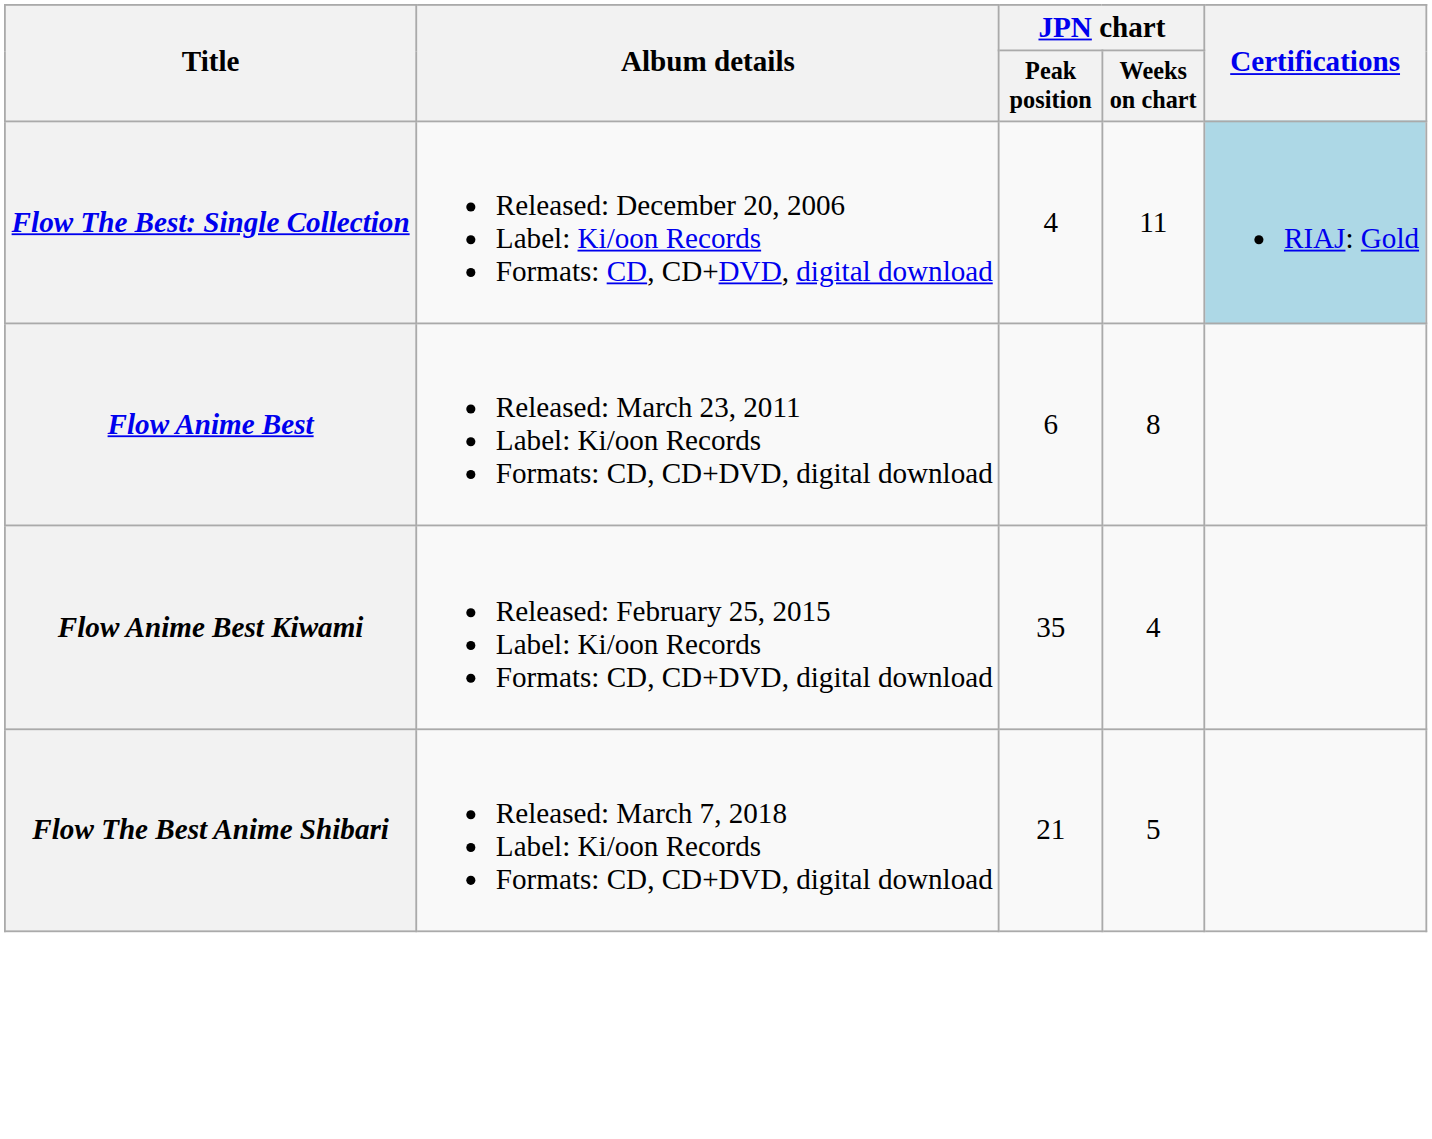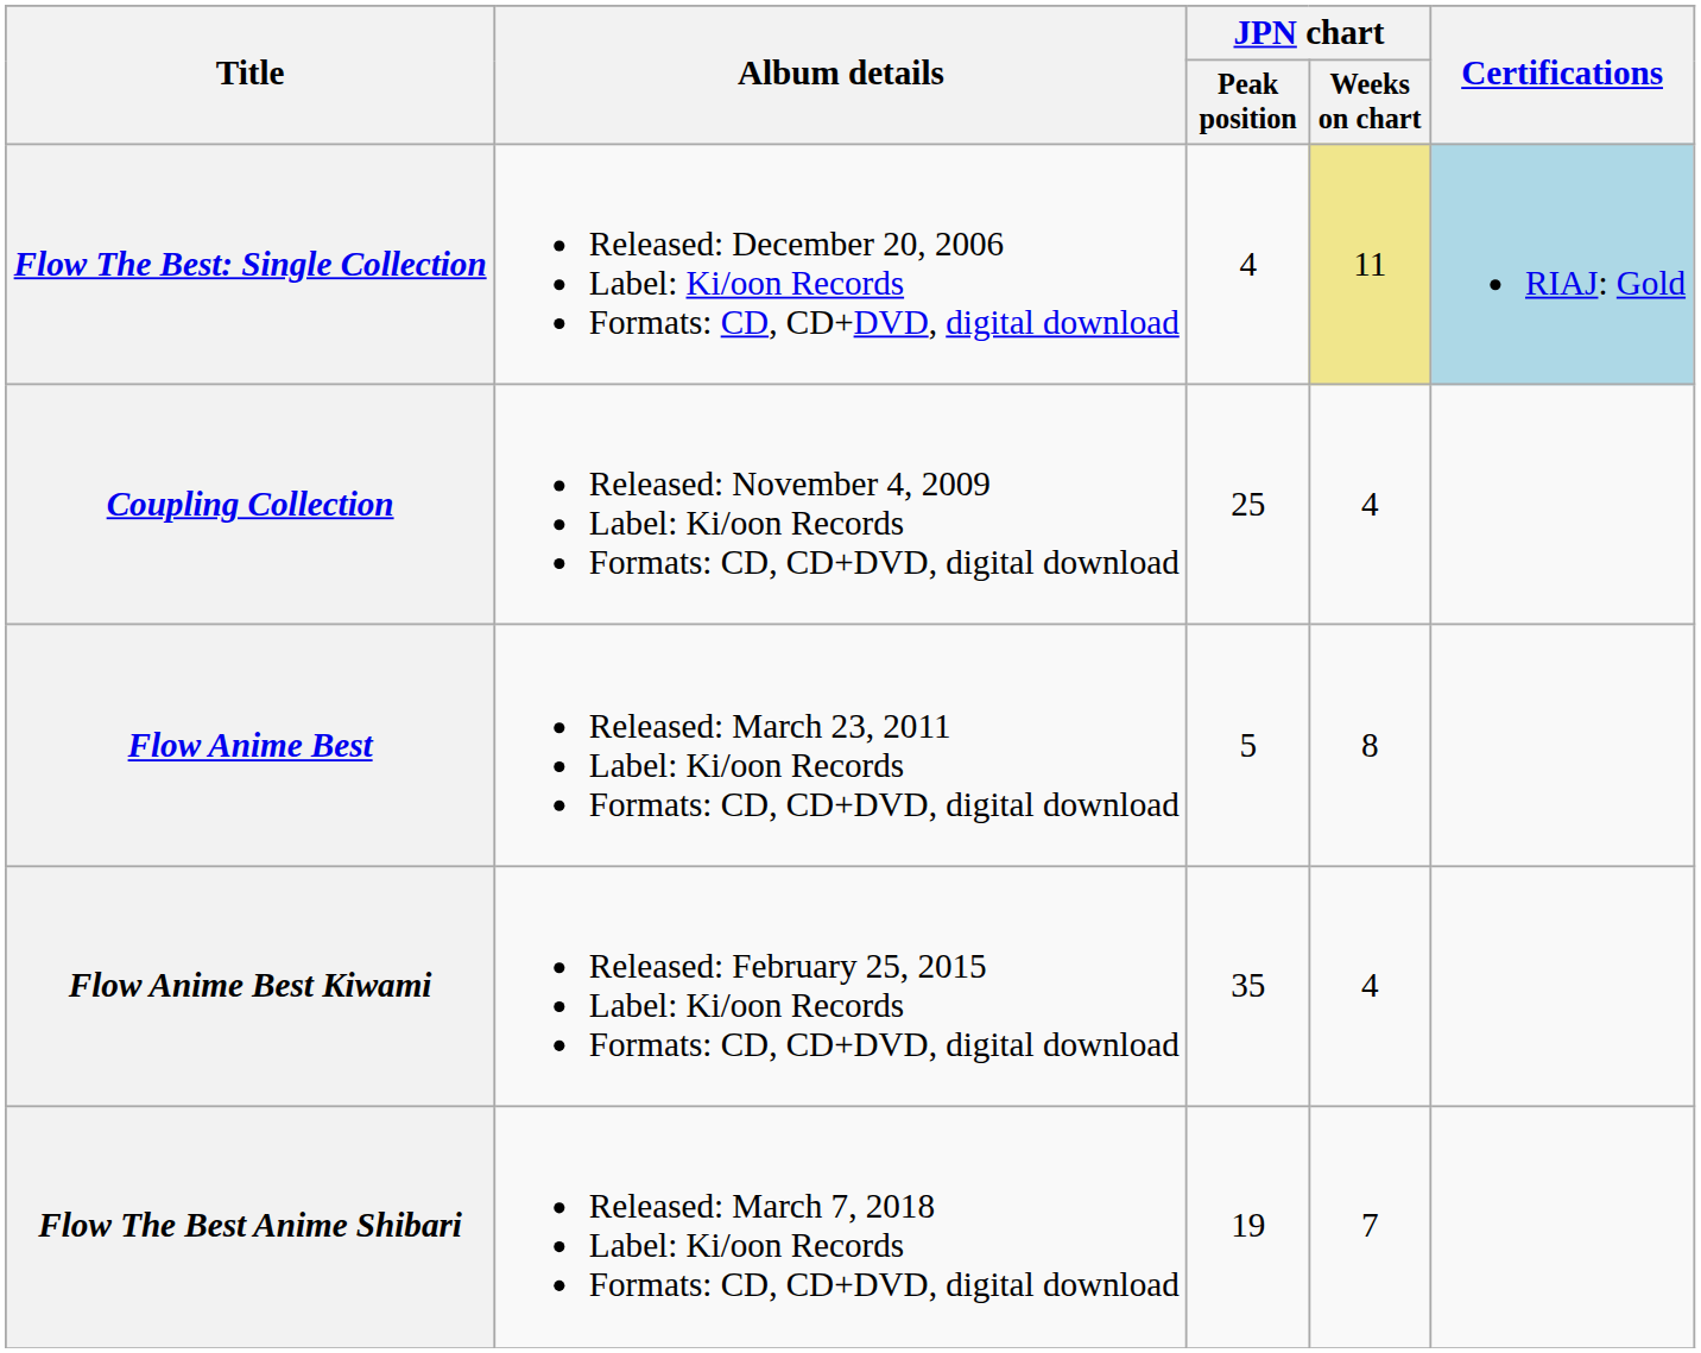Flow The Best: Single Collection | JPN chart / Weeks on chart: no background -> khaki background
+ row: Coupling Collection | Released: November 4, 2009 Label: Ki/oon Records Formats: CD, CD+DVD, digital download | 25 | 4
Flow Anime Best | JPN chart / Peak position: 6 -> 5
Flow The Best Anime Shibari | JPN chart / Peak position: 21 -> 19
Flow The Best Anime Shibari | JPN chart / Weeks on chart: 5 -> 7
